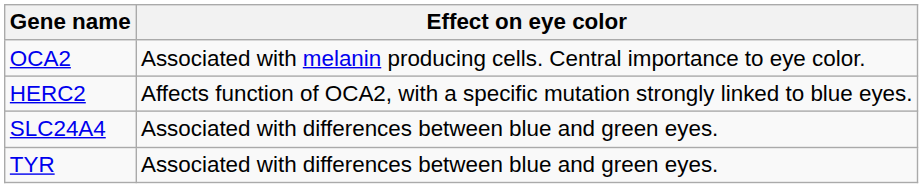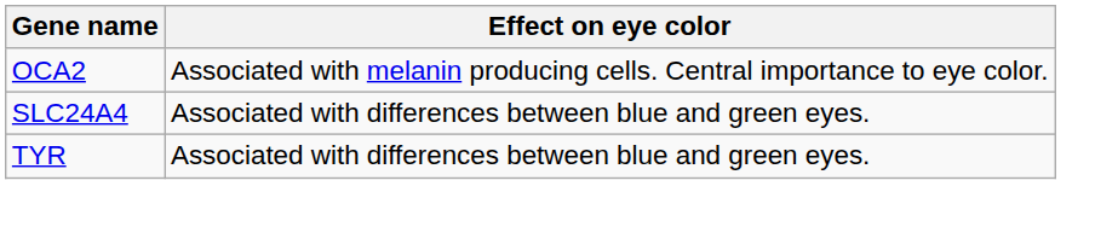- row: HERC2 | Affects function of OCA2, with a specific mutation strongly linked to blue eyes.
